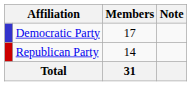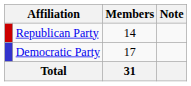rows swapped: Democratic Party <-> Republican Party
